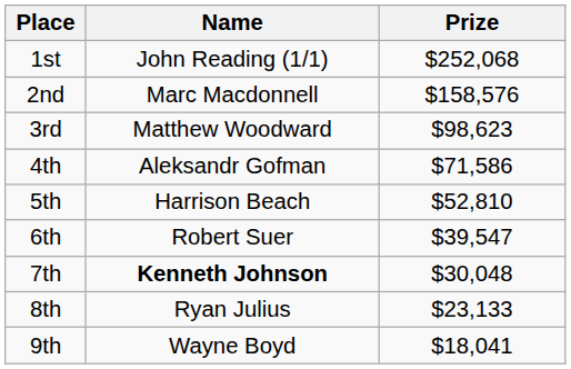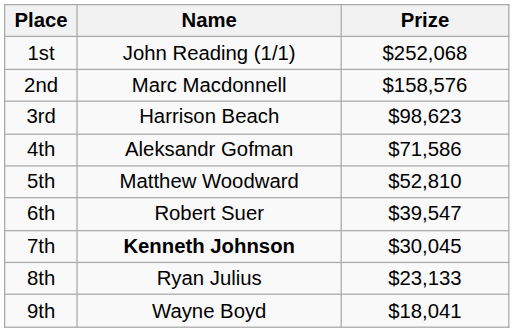3rd | Name: Matthew Woodward -> Harrison Beach
5th | Name: Harrison Beach -> Matthew Woodward
7th | Prize: $30,048 -> $30,045
